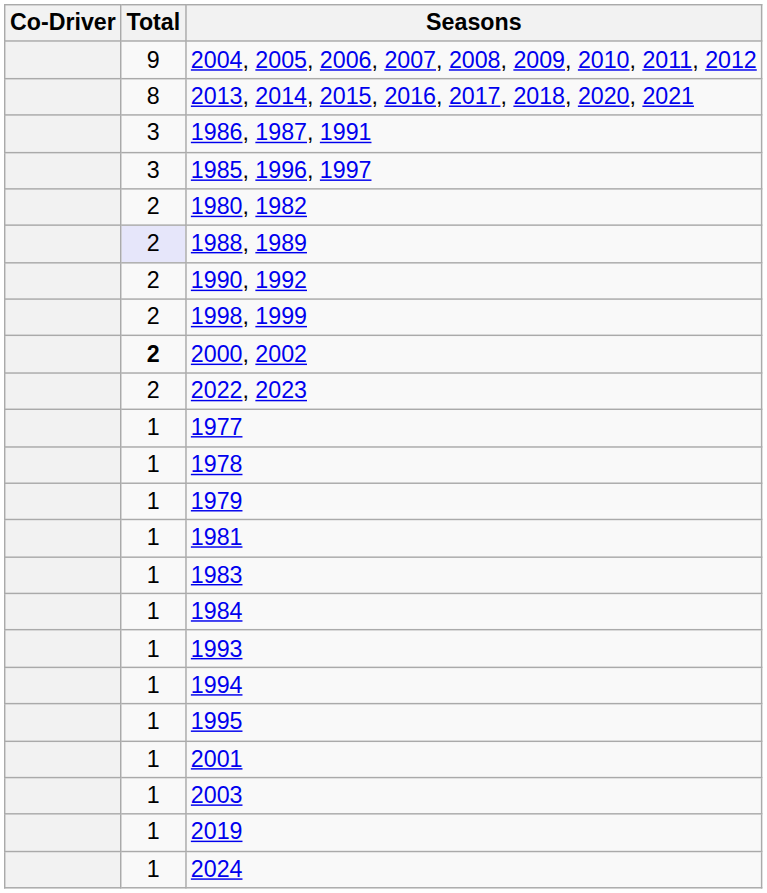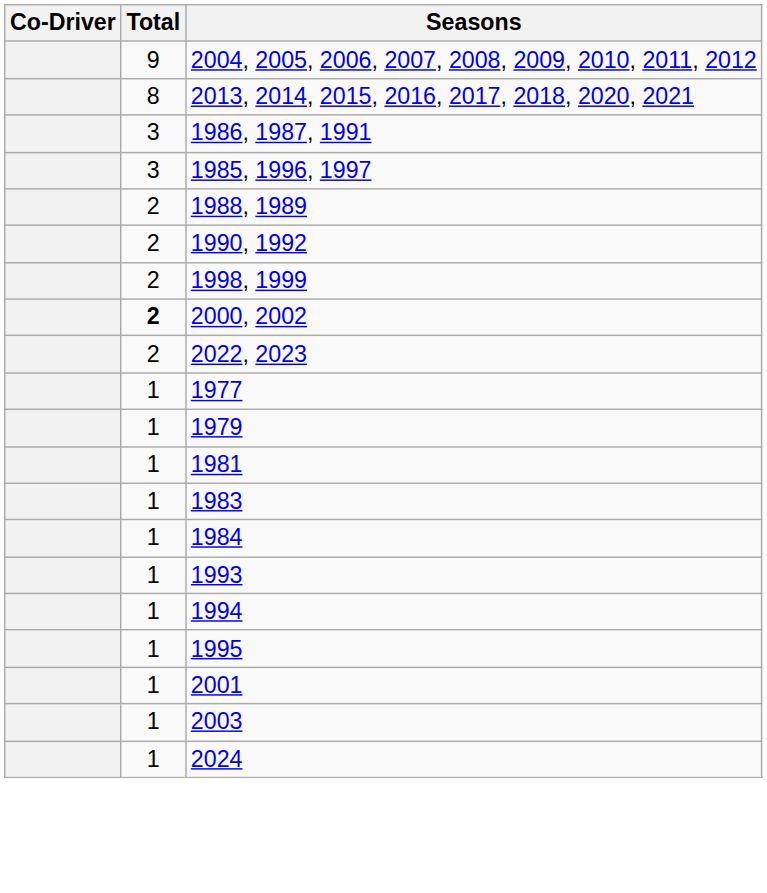- row: 2 | 1980, 1982
1988, 1989 | Total: lavender background -> no background
- row: 1 | 1978
- row: 1 | 2019
